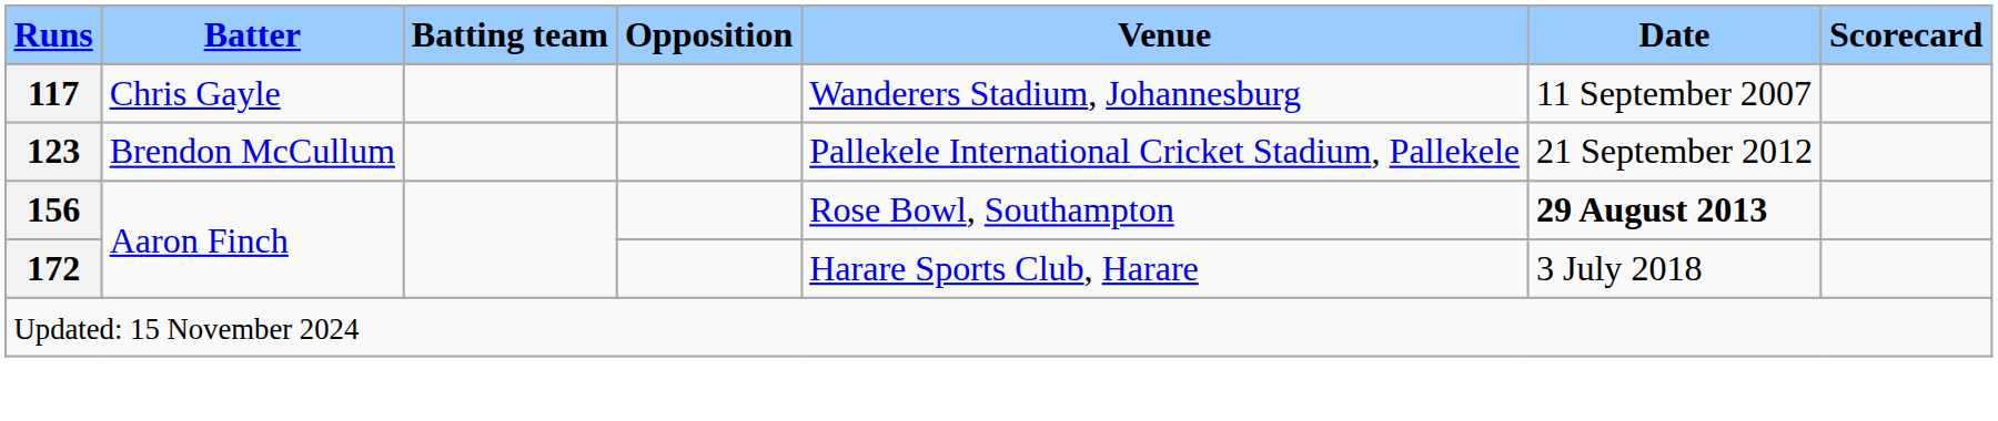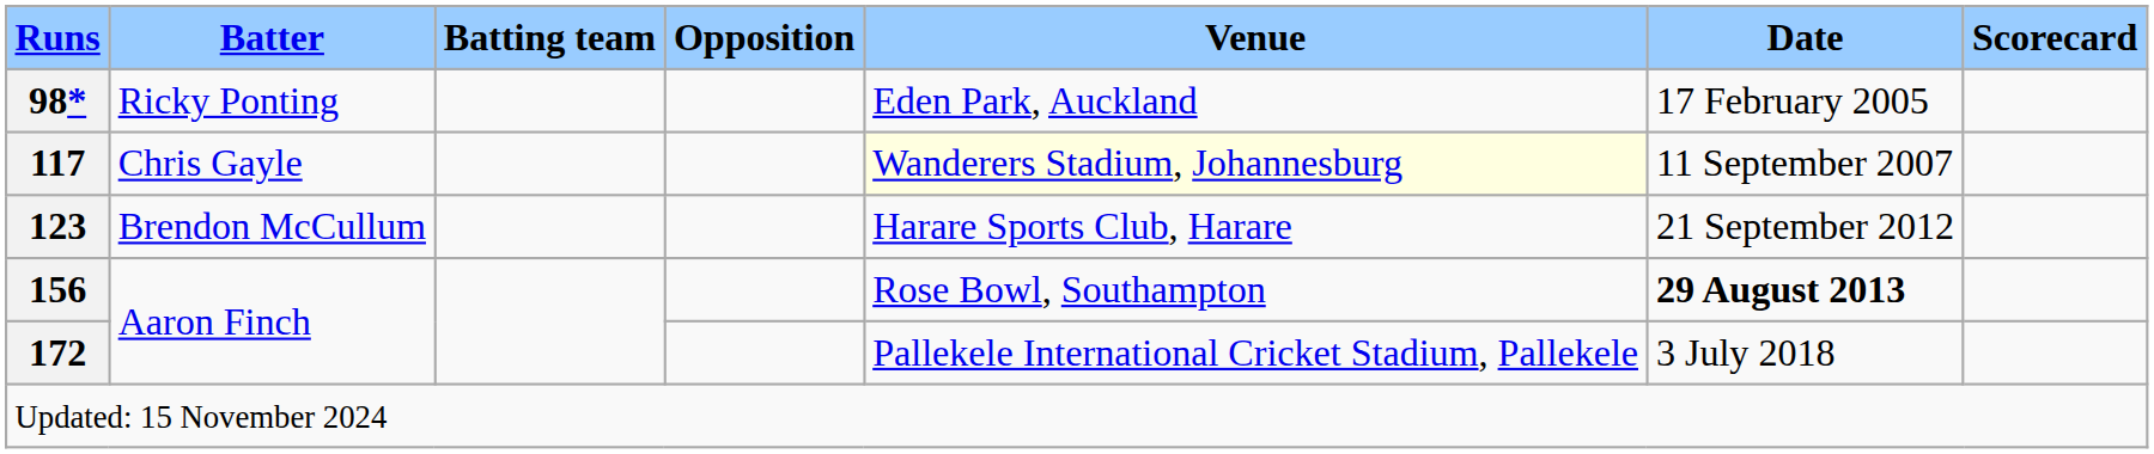+ row: 98* | Ricky Ponting | Eden Park, Auckland | 17 February 2005
117 | Venue: no background -> lightyellow background
123 | Venue: Pallekele International Cricket Stadium, Pallekele -> Harare Sports Club, Harare
172 | Venue: Harare Sports Club, Harare -> Pallekele International Cricket Stadium, Pallekele
